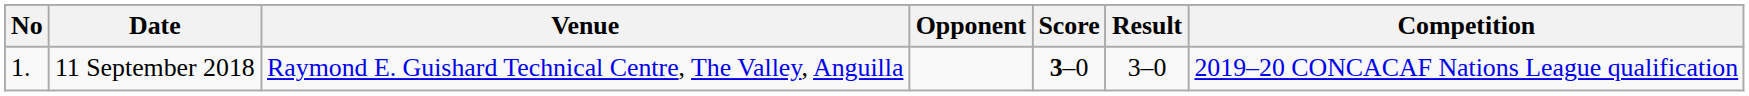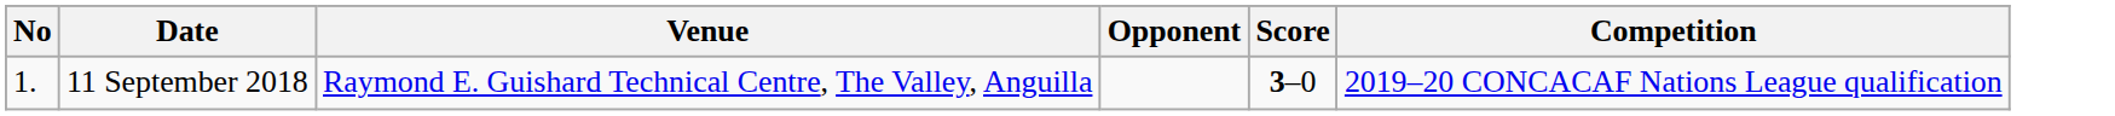- column: Result | 3–0
